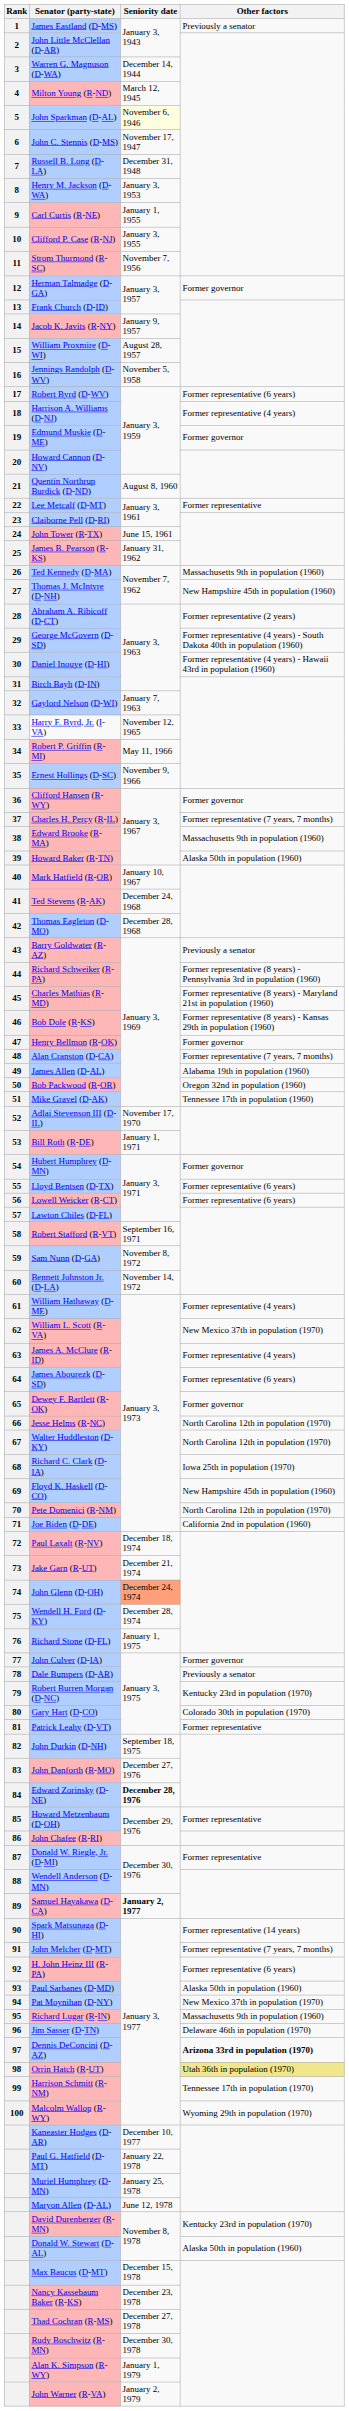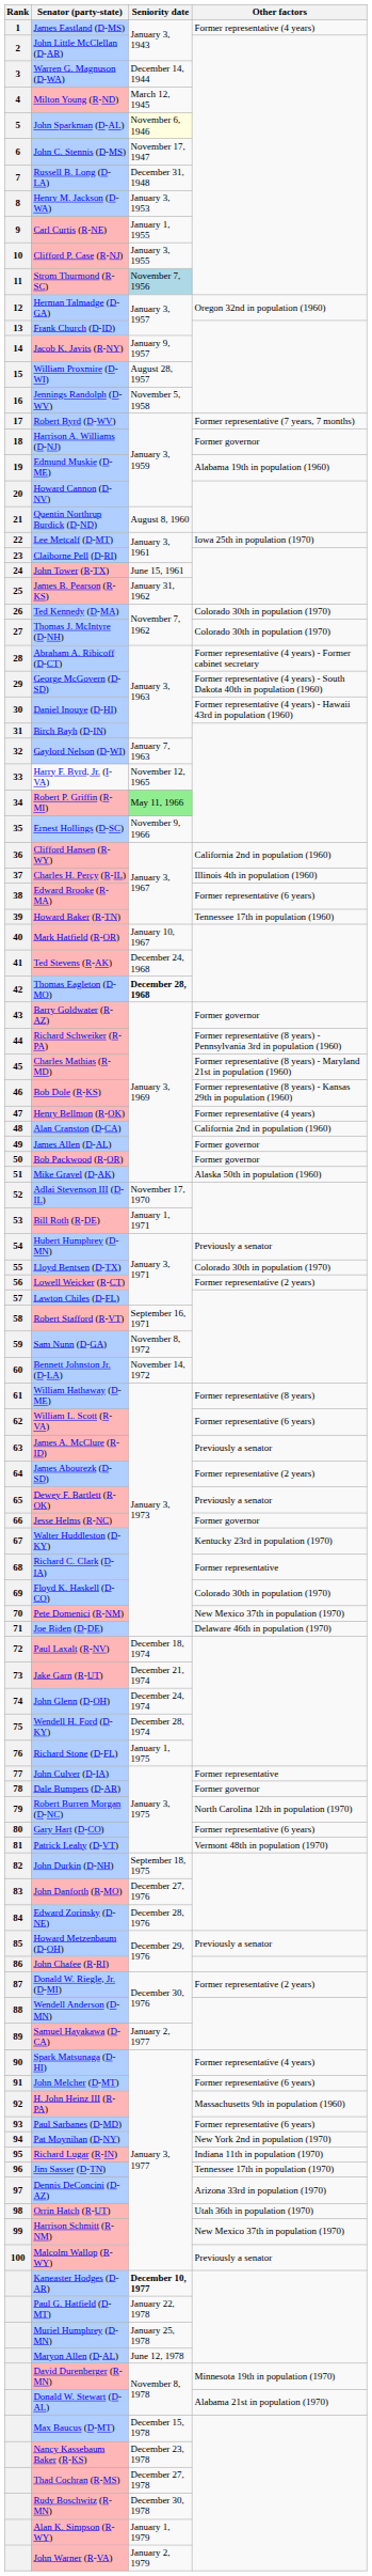James Eastland (D-MS) | Other factors: Previously a senator -> Former representative (4 years)
Strom Thurmond (R-SC) | Seniority date: no background -> lightblue background
Herman Talmadge (D-GA) | Other factors: Former governor -> Oregon 32nd in population (1960)
Robert Byrd (D-WV) | Other factors: Former representative (6 years) -> Former representative (7 years, 7 months)
Harrison A. Williams (D-NJ) | Other factors: Former representative (4 years) -> Former governor
Edmund Muskie (D-ME) | Other factors: Former governor -> Alabama 19th in population (1960)
Lee Metcalf (D-MT) | Other factors: Former representative -> Iowa 25th in population (1970)
Ted Kennedy (D-MA) | Other factors: Massachusetts 9th in population (1960) -> Colorado 30th in population (1970)
Thomas J. McIntyre (D-NH) | Other factors: New Hampshire 45th in population (1960) -> Colorado 30th in population (1970)
Abraham A. Ribicoff (D-CT) | Other factors: Former representative (2 years) -> Former representative (4 years) - Former cabinet secretary
Robert P. Griffin (R-MI) | Seniority date: no background -> lightgreen background
Clifford Hansen (R-WY) | Other factors: Former governor -> California 2nd in population (1960)
Charles H. Percy (R-IL) | Other factors: Former representative (7 years, 7 months) -> Illinois 4th in population (1960)
Edward Brooke (R-MA) | Other factors: Massachusetts 9th in population (1960) -> Former representative (6 years)
Howard Baker (R-TN) | Other factors: Alaska 50th in population (1960) -> Tennessee 17th in population (1960)
Thomas Eagleton (D-MO) | Seniority date: normal -> bold
Barry Goldwater (R-AZ) | Other factors: Previously a senator -> Former governor
Henry Bellmon (R-OK) | Other factors: Former governor -> Former representative (4 years)
Alan Cranston (D-CA) | Other factors: Former representative (7 years, 7 months) -> California 2nd in population (1960)
James Allen (D-AL) | Other factors: Alabama 19th in population (1960) -> Former governor
Bob Packwood (R-OR) | Other factors: Oregon 32nd in population (1960) -> Former governor
Mike Gravel (D-AK) | Other factors: Tennessee 17th in population (1960) -> Alaska 50th in population (1960)
Hubert Humphrey (D-MN) | Other factors: Former governor -> Previously a senator
Lloyd Bentsen (D-TX) | Other factors: Former representative (6 years) -> Colorado 30th in population (1970)
Lowell Weicker (R-CT) | Other factors: Former representative (6 years) -> Former representative (2 years)
William Hathaway (D-ME) | Other factors: Former representative (4 years) -> Former representative (8 years)
William L. Scott (R-VA) | Other factors: New Mexico 37th in population (1970) -> Former representative (6 years)
James A. McClure (R-ID) | Other factors: Former representative (4 years) -> Previously a senator
James Abourezk (D-SD) | Other factors: Former representative (6 years) -> Former representative (2 years)
Dewey F. Bartlett (R-OK) | Other factors: Former governor -> Previously a senator
Jesse Helms (R-NC) | Other factors: North Carolina 12th in population (1970) -> Former governor
Walter Huddleston (D-KY) | Other factors: North Carolina 12th in population (1970) -> Kentucky 23rd in population (1970)
Richard C. Clark (D-IA) | Other factors: Iowa 25th in population (1970) -> Former representative
Floyd K. Haskell (D-CO) | Other factors: New Hampshire 45th in population (1960) -> Colorado 30th in population (1970)
Pete Domenici (R-NM) | Other factors: North Carolina 12th in population (1970) -> New Mexico 37th in population (1970)
Joe Biden (D-DE) | Other factors: California 2nd in population (1960) -> Delaware 46th in population (1970)
John Glenn (D-OH) | Seniority date: lightsalmon background -> no background
John Culver (D-IA) | Other factors: Former governor -> Former representative
Dale Bumpers (D-AR) | Other factors: Previously a senator -> Former governor
Robert Burren Morgan (D-NC) | Other factors: Kentucky 23rd in population (1970) -> North Carolina 12th in population (1970)
Gary Hart (D-CO) | Other factors: Colorado 30th in population (1970) -> Former representative (6 years)
Patrick Leahy (D-VT) | Other factors: Former representative -> Vermont 48th in population (1970)
Edward Zorinsky (D-NE) | Seniority date: bold -> normal
Howard Metzenbaum (D-OH) | Other factors: Former representative -> Previously a senator
Donald W. Riegle, Jr. (D-MI) | Other factors: Former representative -> Former representative (2 years)
Samuel Hayakawa (D-CA) | Seniority date: bold -> normal
Spark Matsunaga (D-HI) | Other factors: Former representative (14 years) -> Former representative (4 years)
John Melcher (D-MT) | Other factors: Former representative (7 years, 7 months) -> Former representative (6 years)
H. John Heinz III (R-PA) | Other factors: Former representative (6 years) -> Massachusetts 9th in population (1960)
Paul Sarbanes (D-MD) | Other factors: Alaska 50th in population (1960) -> Former representative (6 years)
Pat Moynihan (D-NY) | Other factors: New Mexico 37th in population (1970) -> New York 2nd in population (1970)
Richard Lugar (R-IN) | Other factors: Massachusetts 9th in population (1960) -> Indiana 11th in population (1970)
Jim Sasser (D-TN) | Other factors: Delaware 46th in population (1970) -> Tennessee 17th in population (1970)
Dennis DeConcini (D-AZ) | Other factors: bold -> normal
Orrin Hatch (R-UT) | Other factors: khaki background -> no background
Harrison Schmitt (R-NM) | Other factors: Tennessee 17th in population (1970) -> New Mexico 37th in population (1970)
Malcolm Wallop (R-WY) | Other factors: Wyoming 29th in population (1970) -> Previously a senator
Kaneaster Hodges (D-AR) | Seniority date: normal -> bold
David Durenberger (R-MN) | Other factors: Kentucky 23rd in population (1970) -> Minnesota 19th in population (1970)
Donald W. Stewart (D-AL) | Other factors: Alaska 50th in population (1960) -> Alabama 21st in population (1970)
